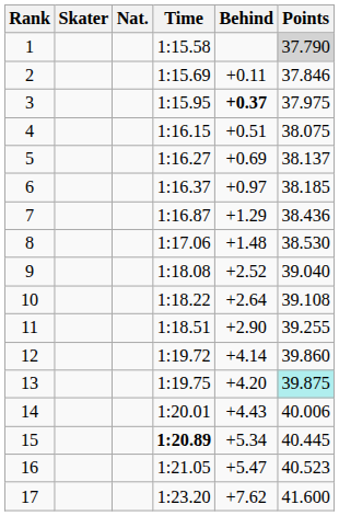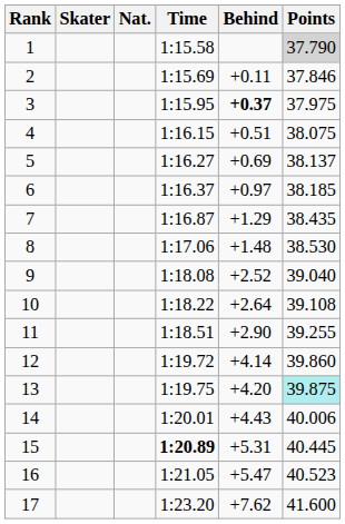7 | Points: 38.436 -> 38.435
15 | Behind: +5.34 -> +5.31
